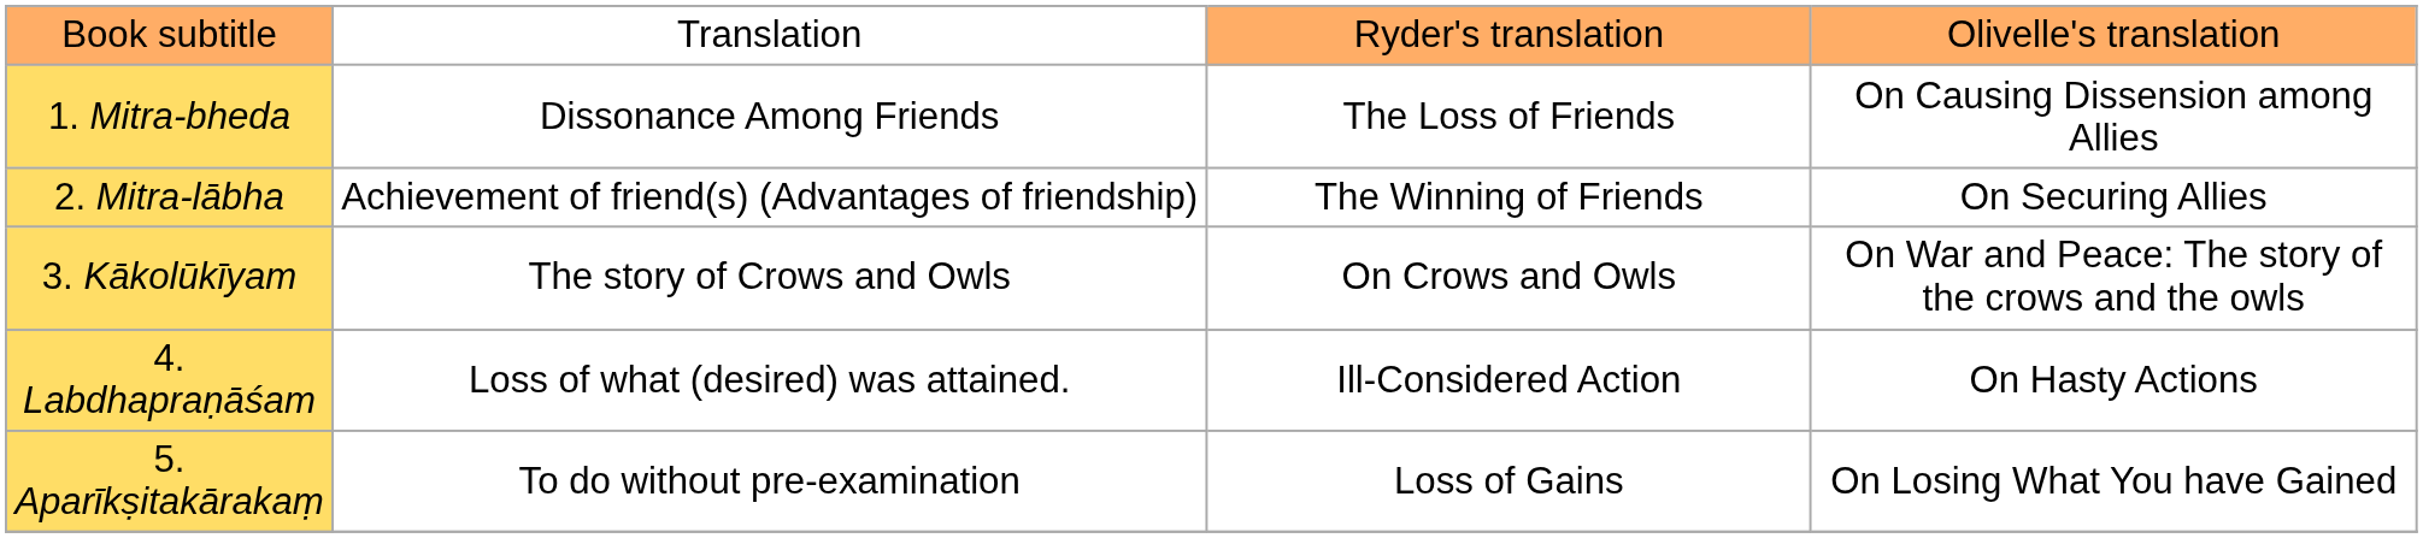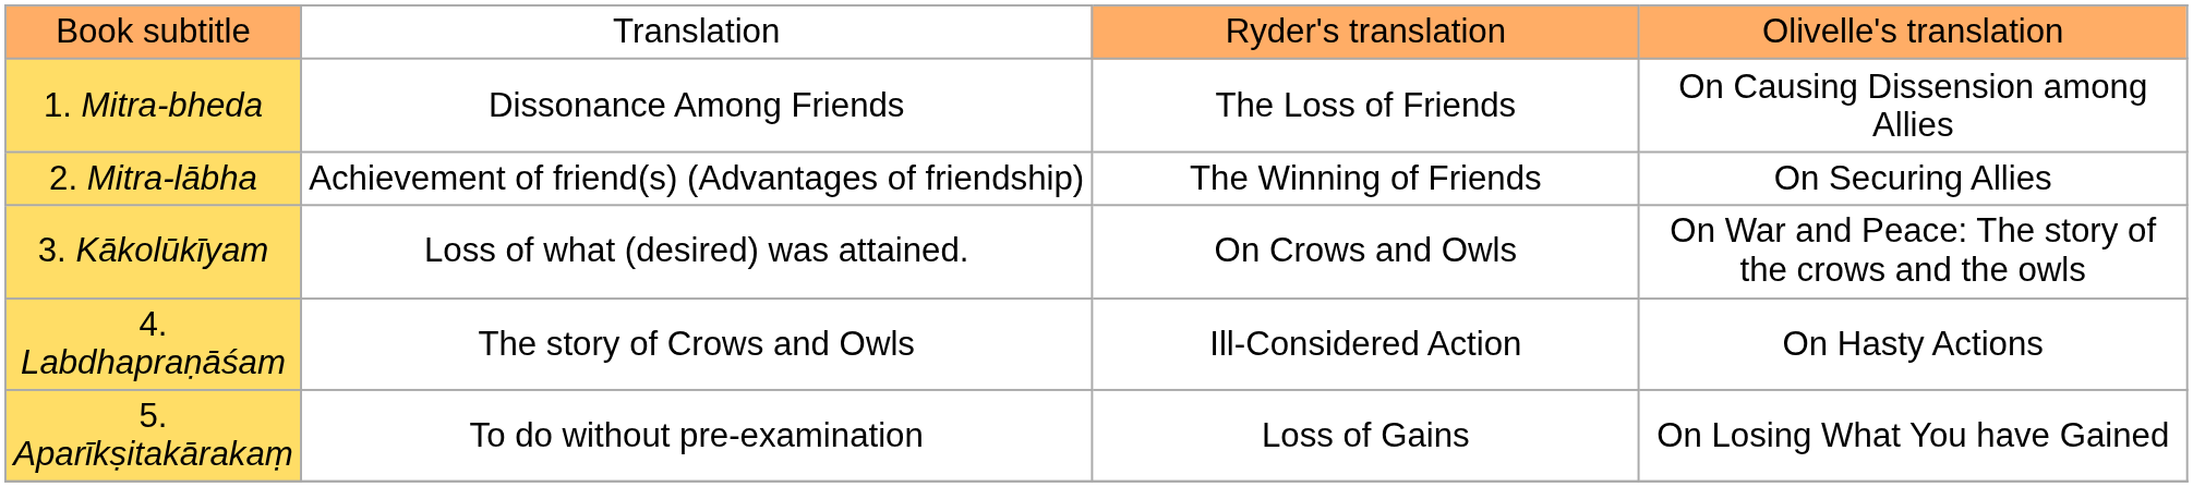3. Kākolūkīyam | column 2: The story of Crows and Owls -> Loss of what (desired) was attained.
4. Labdhapraṇāśam | column 2: Loss of what (desired) was attained. -> The story of Crows and Owls
